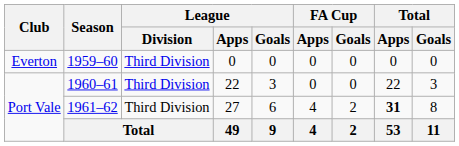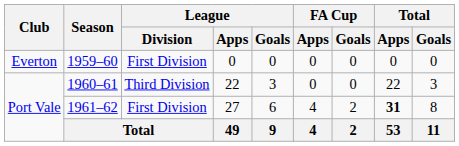1959–60 | League / Division: Third Division -> First Division
1961–62 | League / Division: Third Division -> First Division
